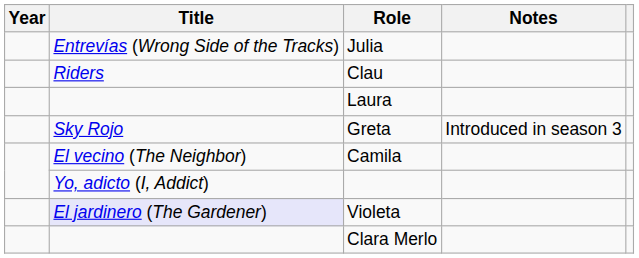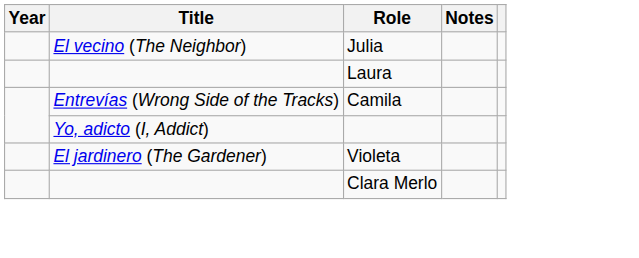Julia | Title: Entrevías (Wrong Side of the Tracks) -> El vecino (The Neighbor)
- row: Riders | Clau
- row: Sky Rojo | Greta | Introduced in season 3
Camila | Title: El vecino (The Neighbor) -> Entrevías (Wrong Side of the Tracks)
Violeta | Title: lavender background -> no background
